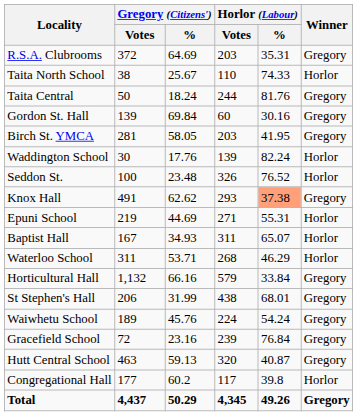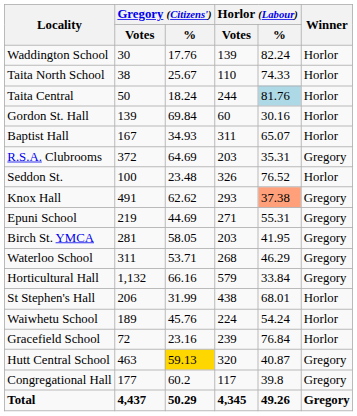rows swapped: R.S.A. Clubrooms <-> Waddington School
Taita Central | Horlor (Labour) / %: no background -> lightblue background
Taita Central | Winner: Gregory -> Horlor
Gordon St. Hall | Winner: Gregory -> Horlor
rows swapped: Baptist Hall <-> Birch St. YMCA
Epuni School | Winner: Horlor -> Gregory
Waterloo School | Winner: Horlor -> Gregory
St Stephen's Hall | Winner: Gregory -> Horlor
Waiwhetu School | Winner: Gregory -> Horlor
Gracefield School | Winner: Gregory -> Horlor
Hutt Central School | Gregory (Citizens') / %: no background -> gold background
Congregational Hall | Winner: Horlor -> Gregory
